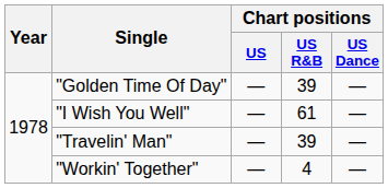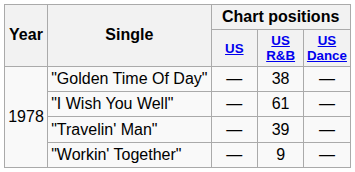"Golden Time Of Day" | Chart positions / US R&B: 39 -> 38
"Workin' Together" | Chart positions / US R&B: 4 -> 9
